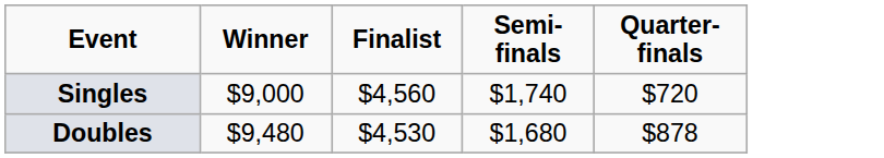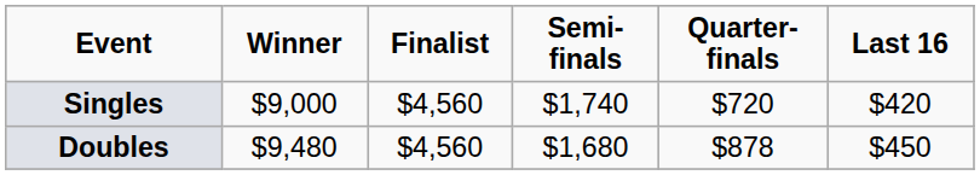+ column: Last 16 | $420 | $450
Doubles | Finalist: $4,530 -> $4,560
